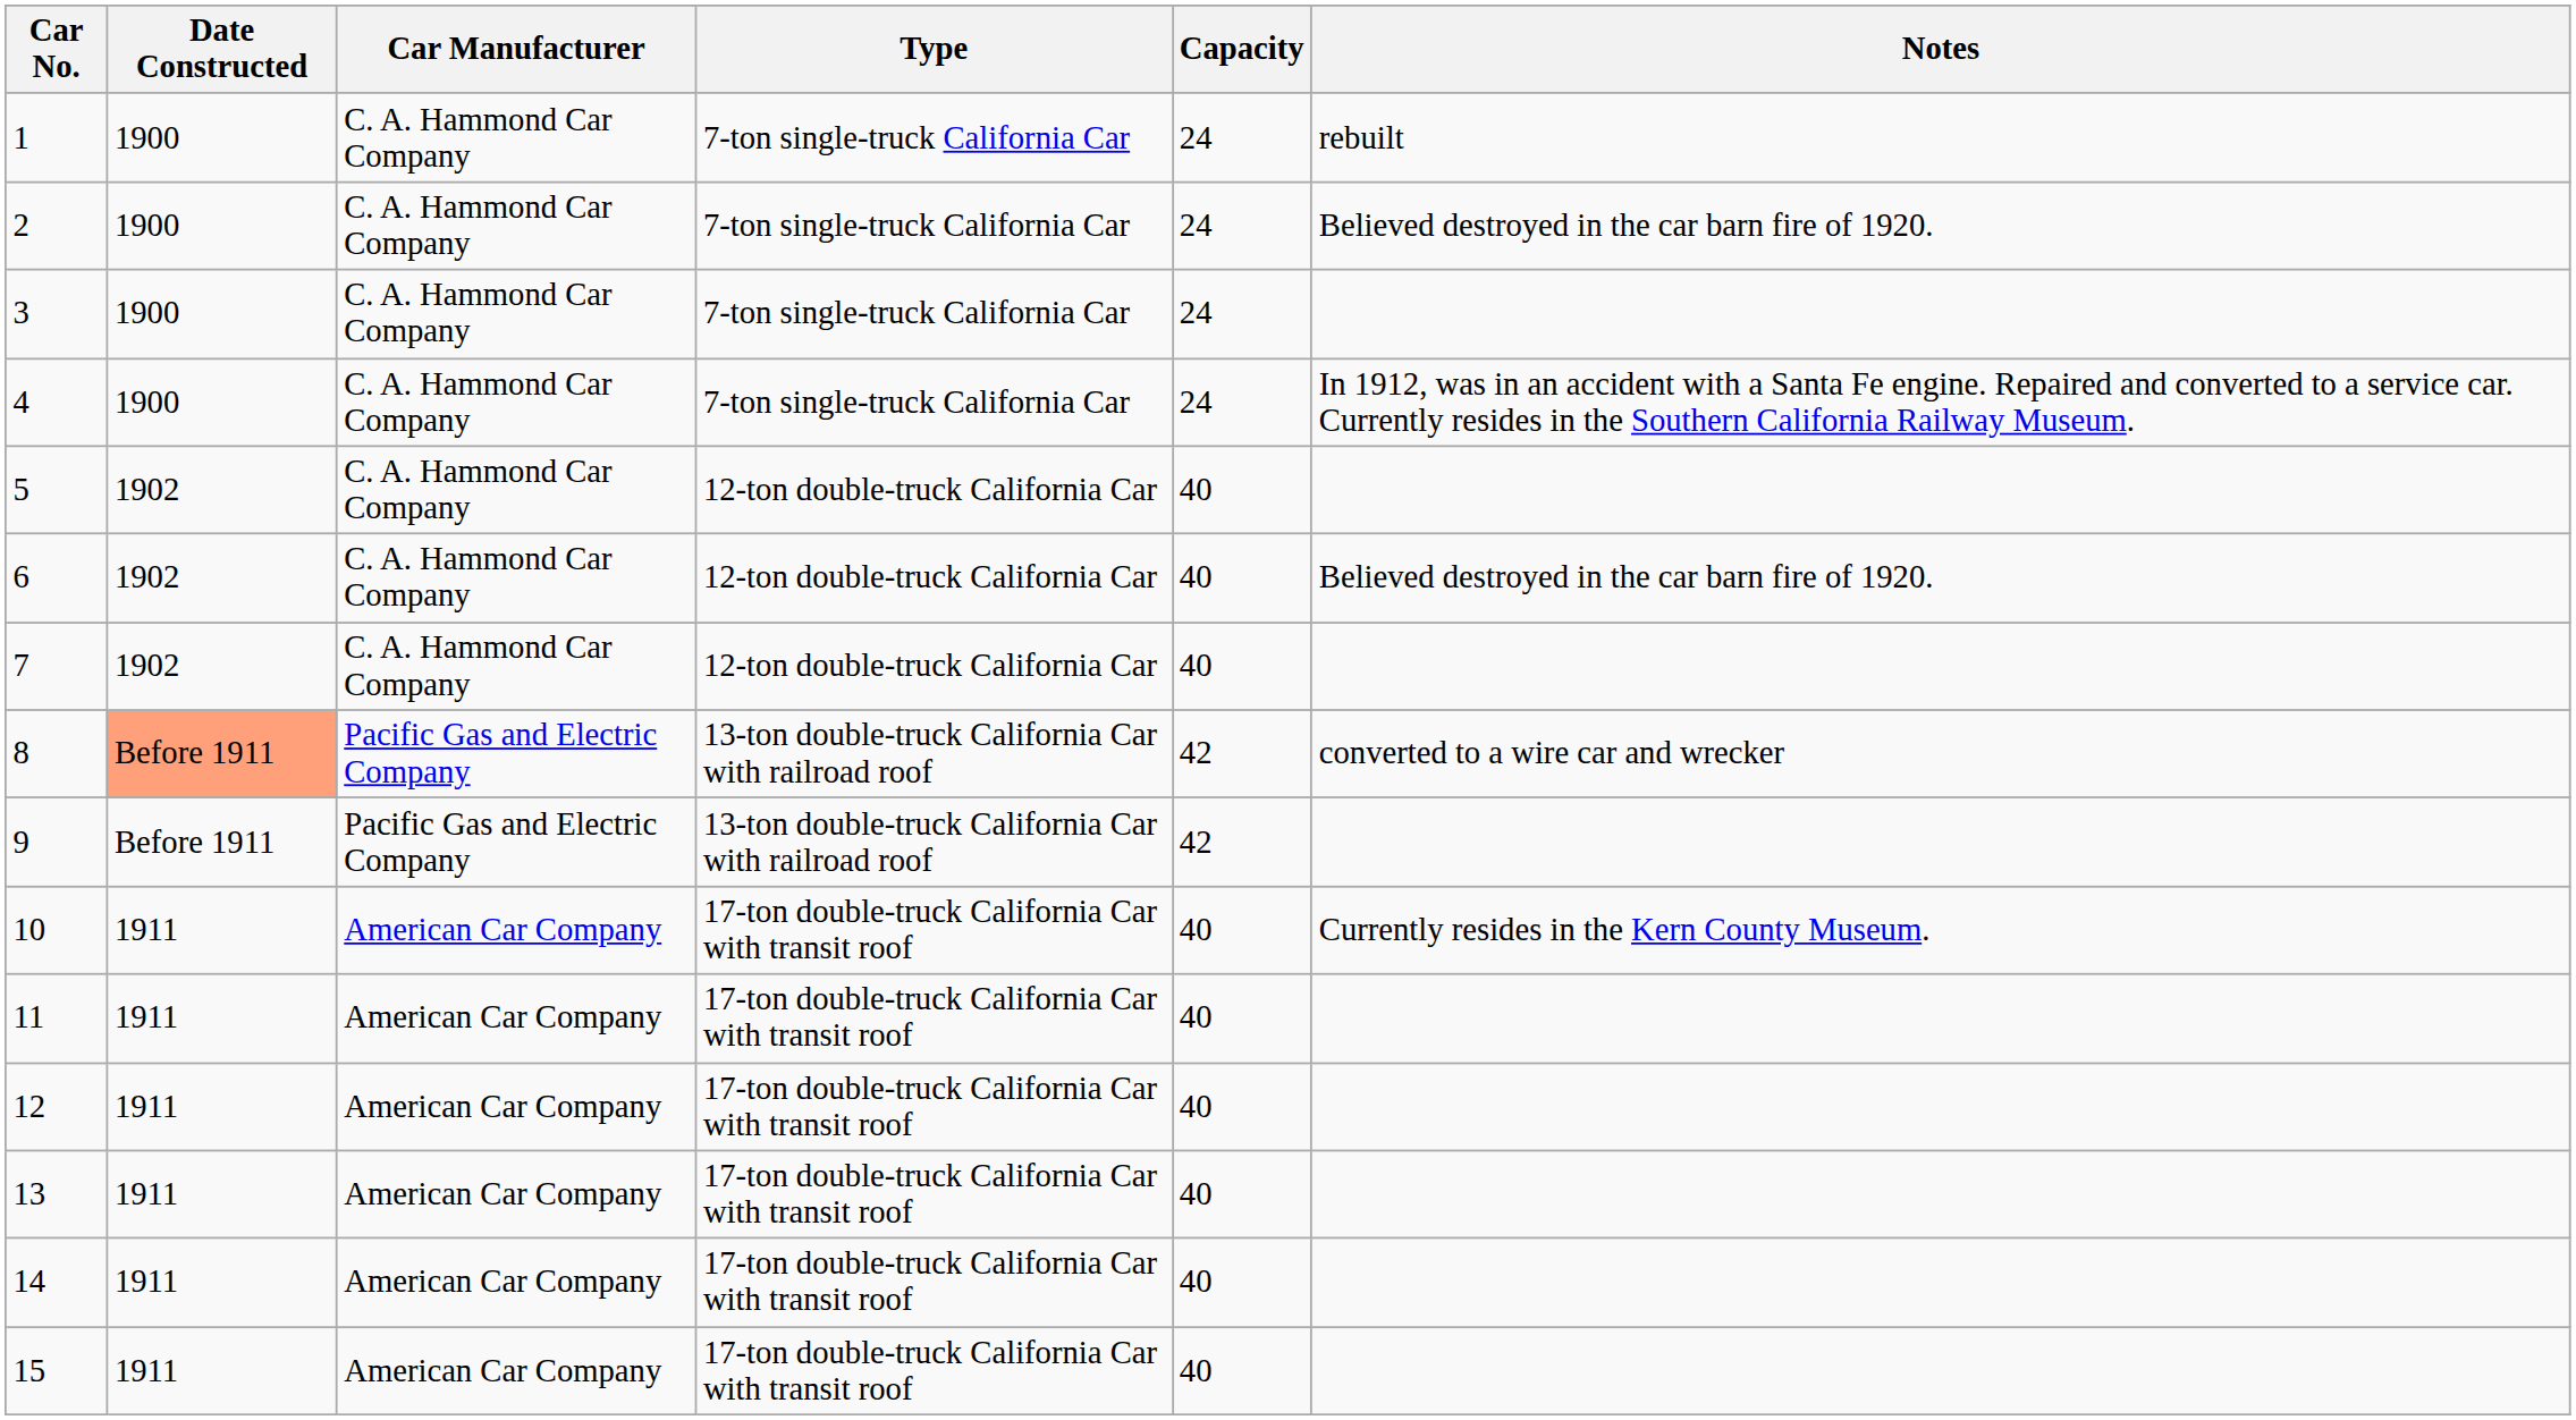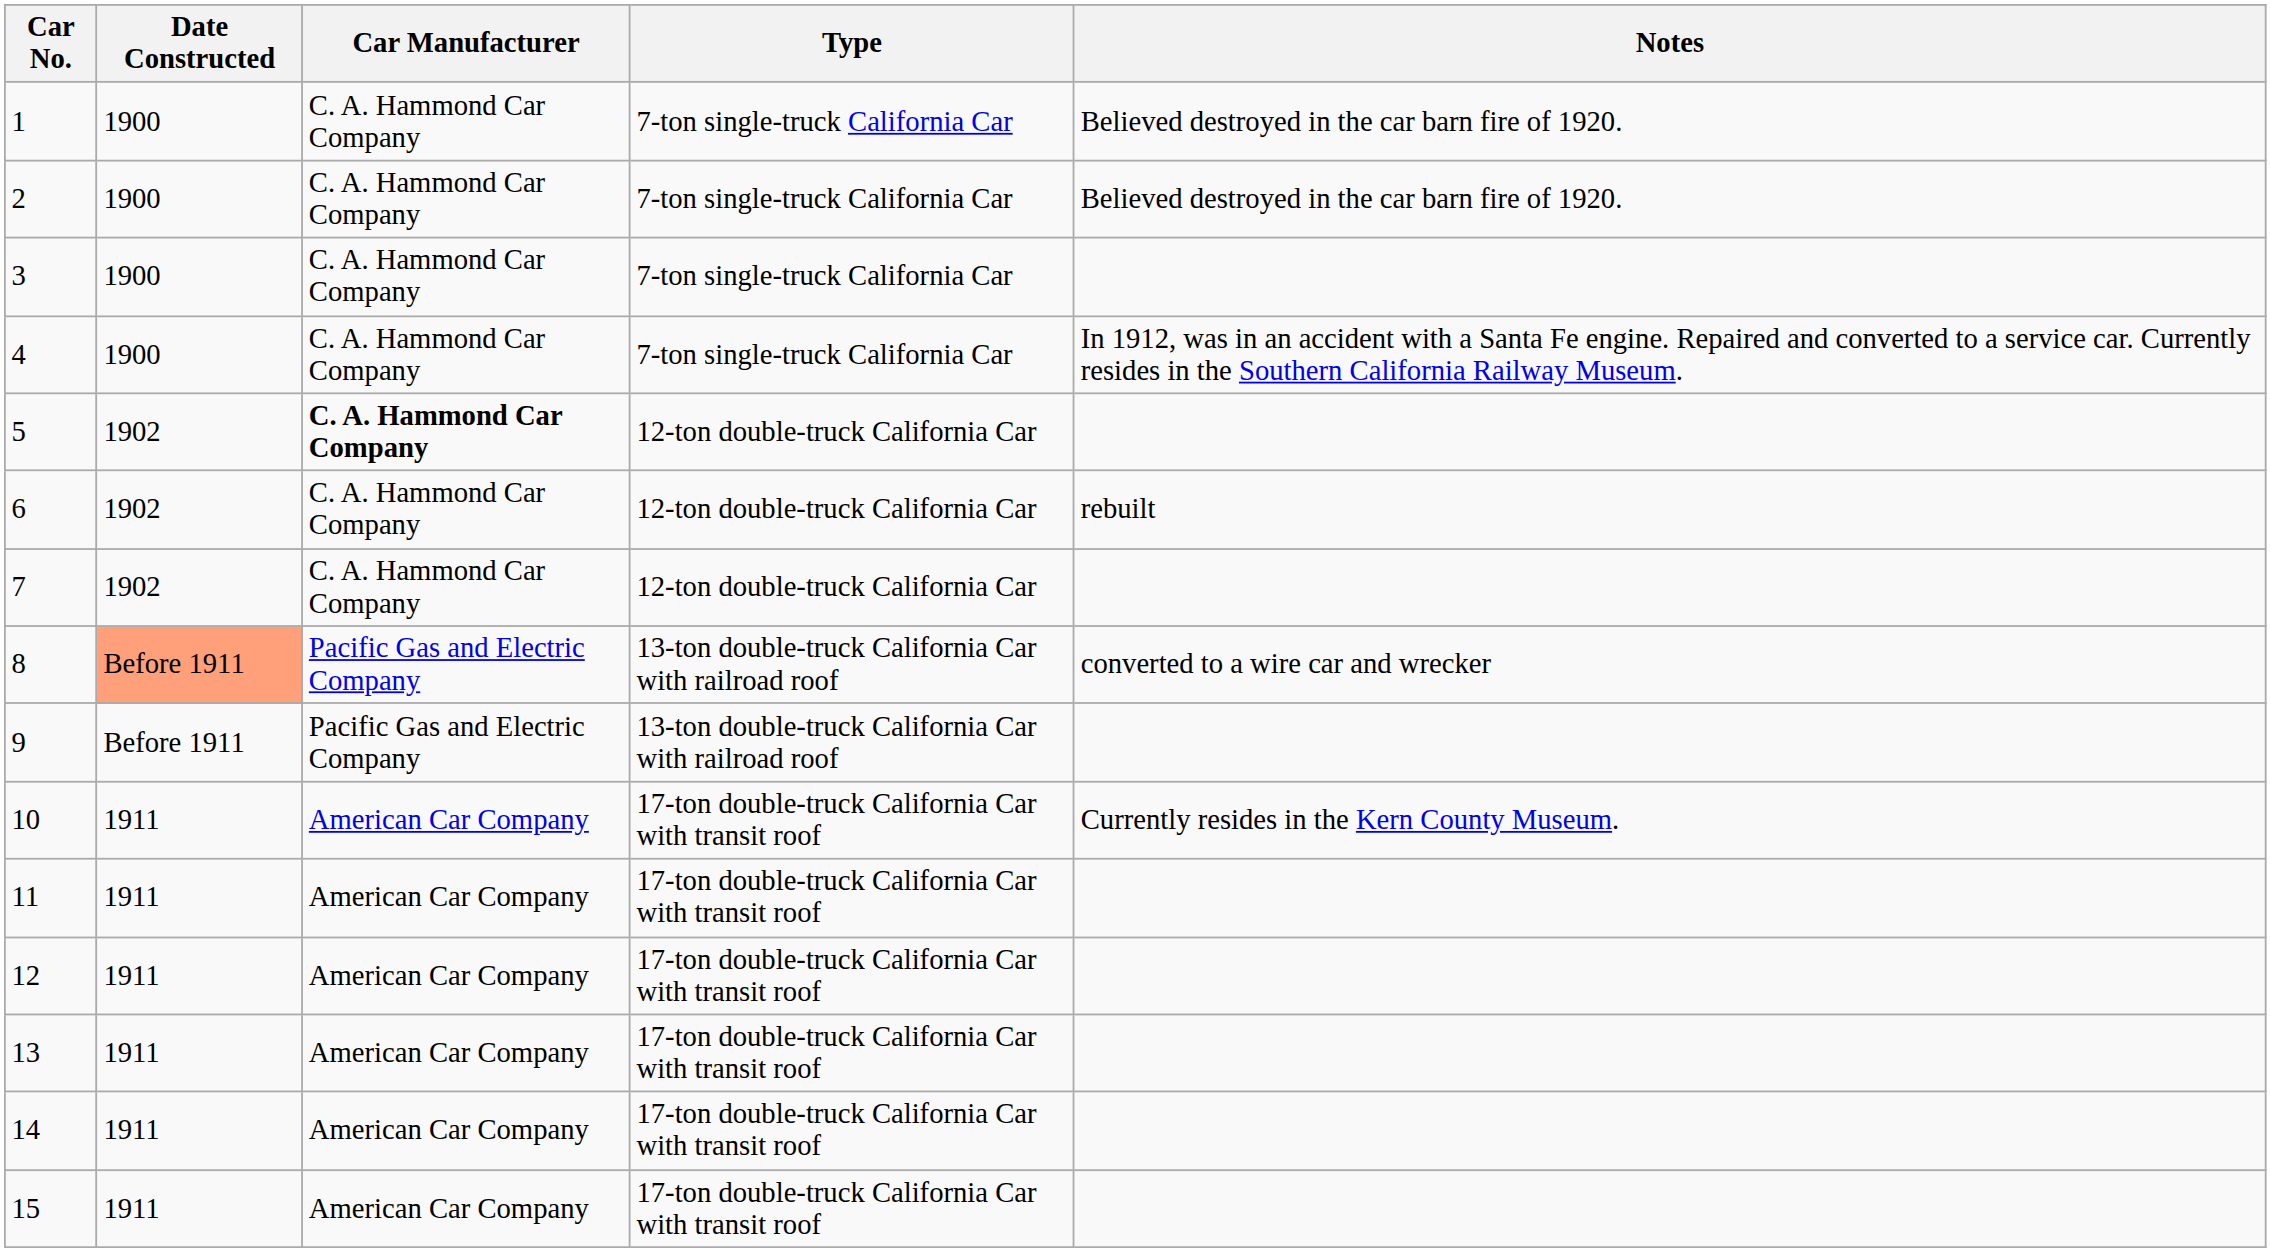- column: Capacity | 24 | 24 | 24 | 24 | 40 | 40 | 40 | 42 | 42 | 40 | 40 | 40 | 40 | 40 | 40
1 | Notes: rebuilt -> Believed destroyed in the car barn fire of 1920.
5 | Car Manufacturer: normal -> bold
6 | Notes: Believed destroyed in the car barn fire of 1920. -> rebuilt
